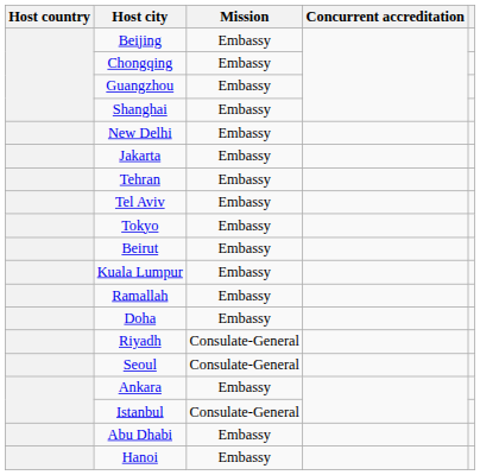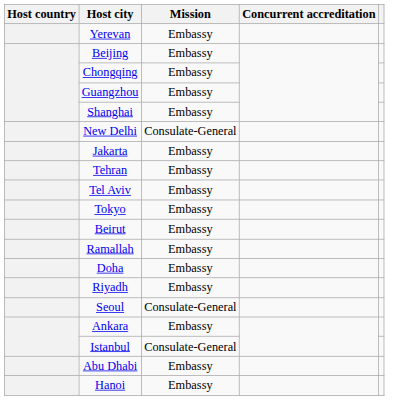+ row: Yerevan | Embassy
New Delhi | Mission: Embassy -> Consulate-General
- row: Kuala Lumpur | Embassy
Riyadh | Mission: Consulate-General -> Embassy
